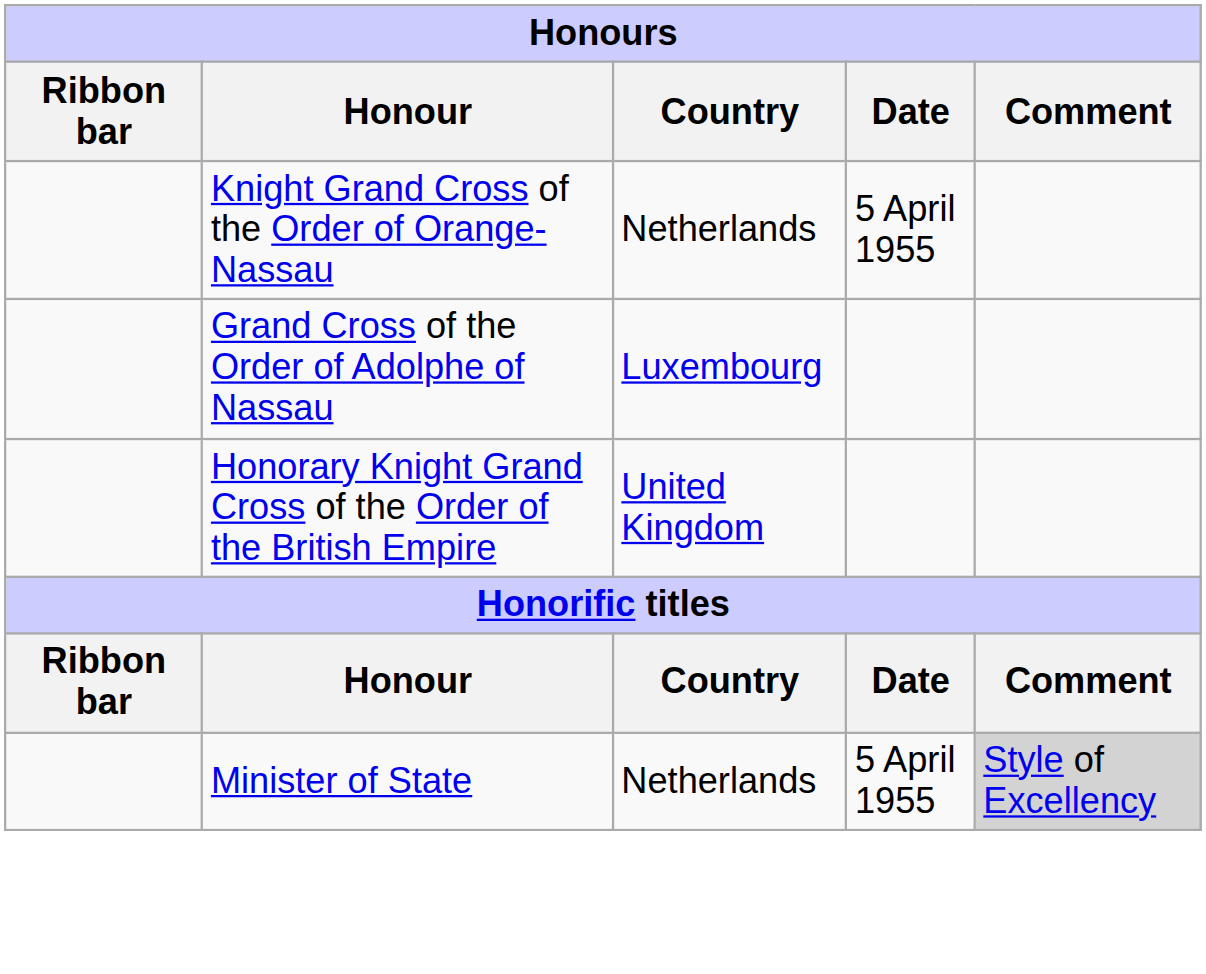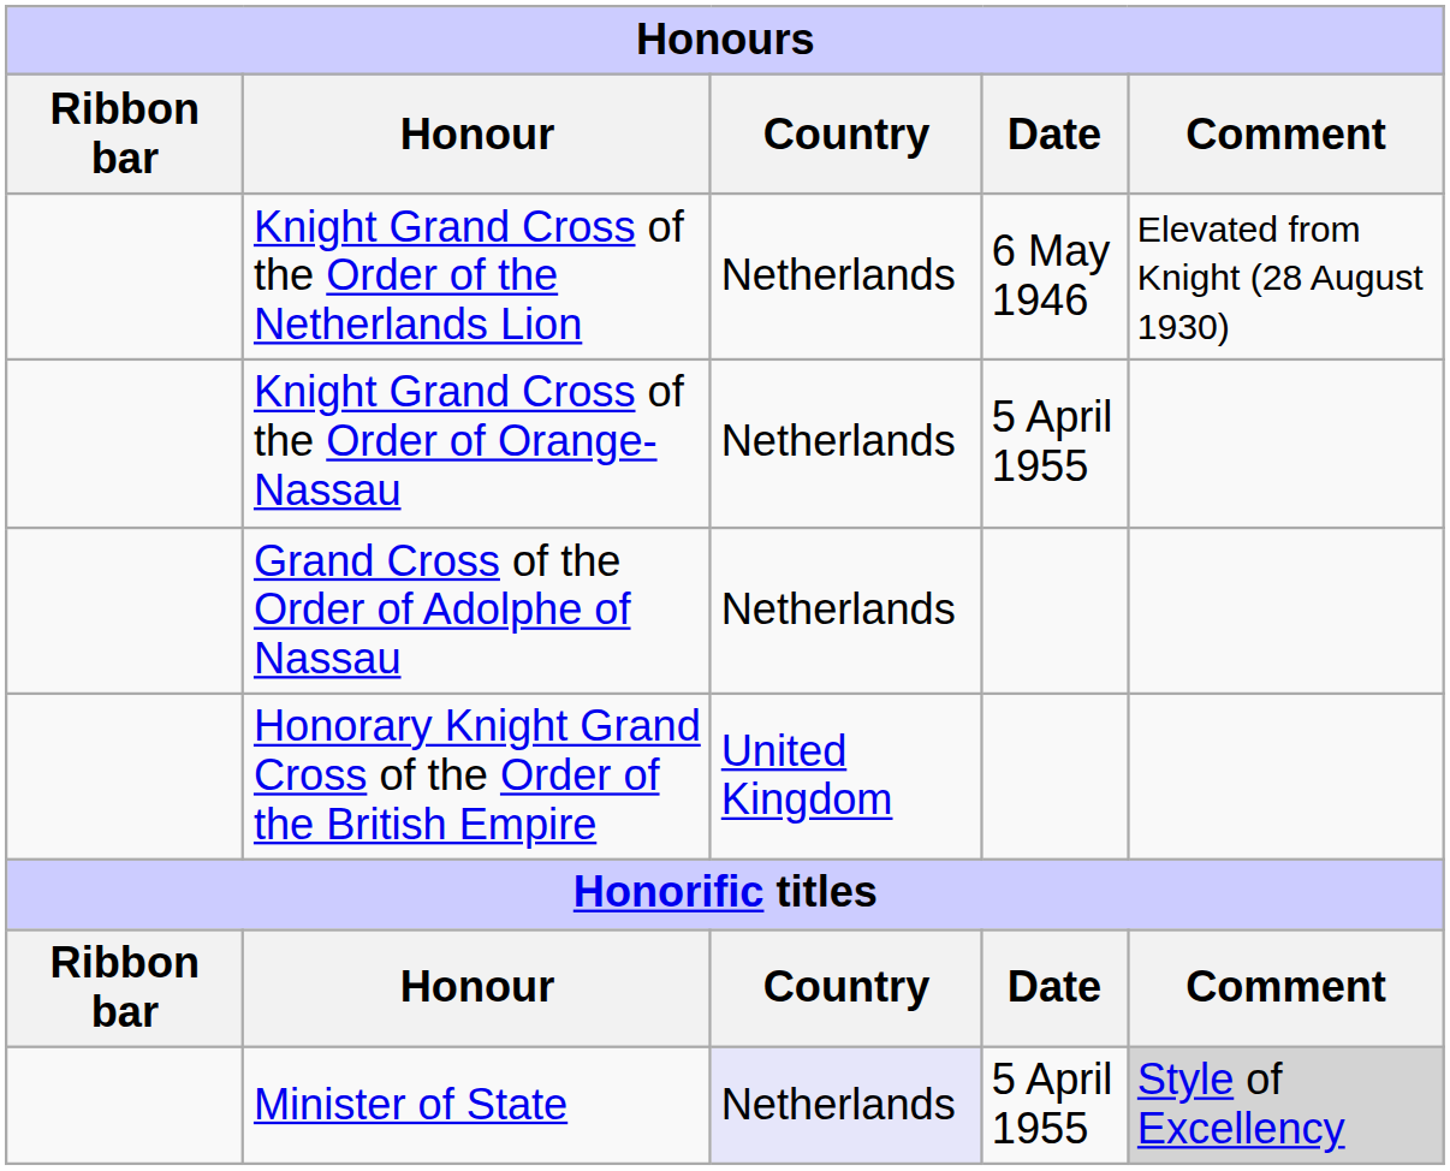+ row: Knight Grand Cross of the Order of the Netherlands Lion | Netherlands | 6 May 1946 | Elevated from Knight (28 August 1930)
Grand Cross of the Order of Adolphe of Nassau | Country: Luxembourg -> Netherlands
Minister of State | Country: no background -> lavender background
